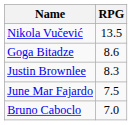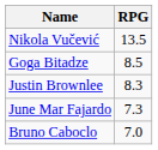Goga Bitadze | RPG: 8.6 -> 8.5
June Mar Fajardo | RPG: 7.5 -> 7.3
